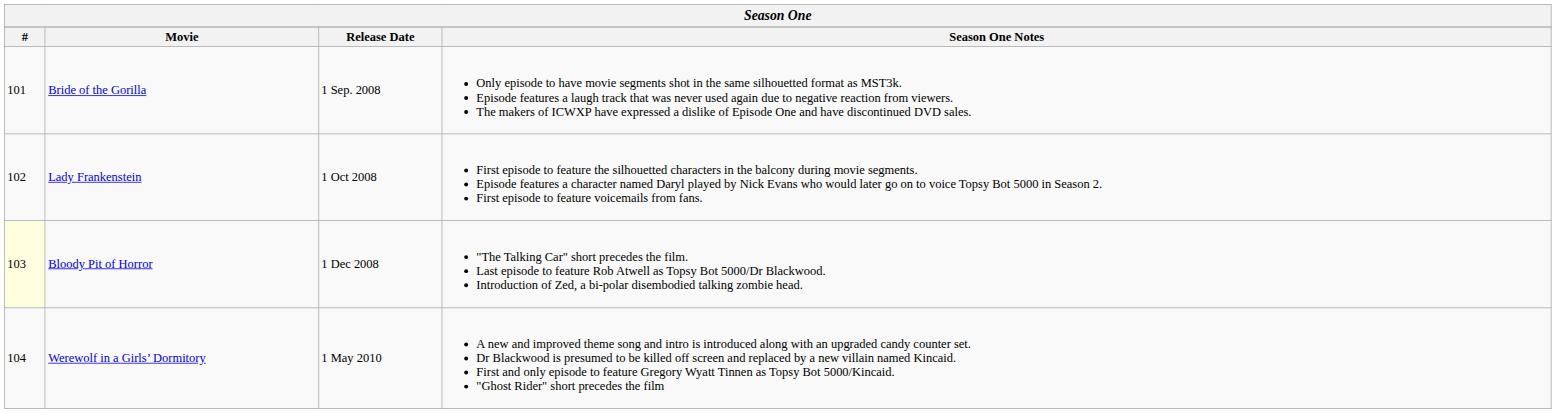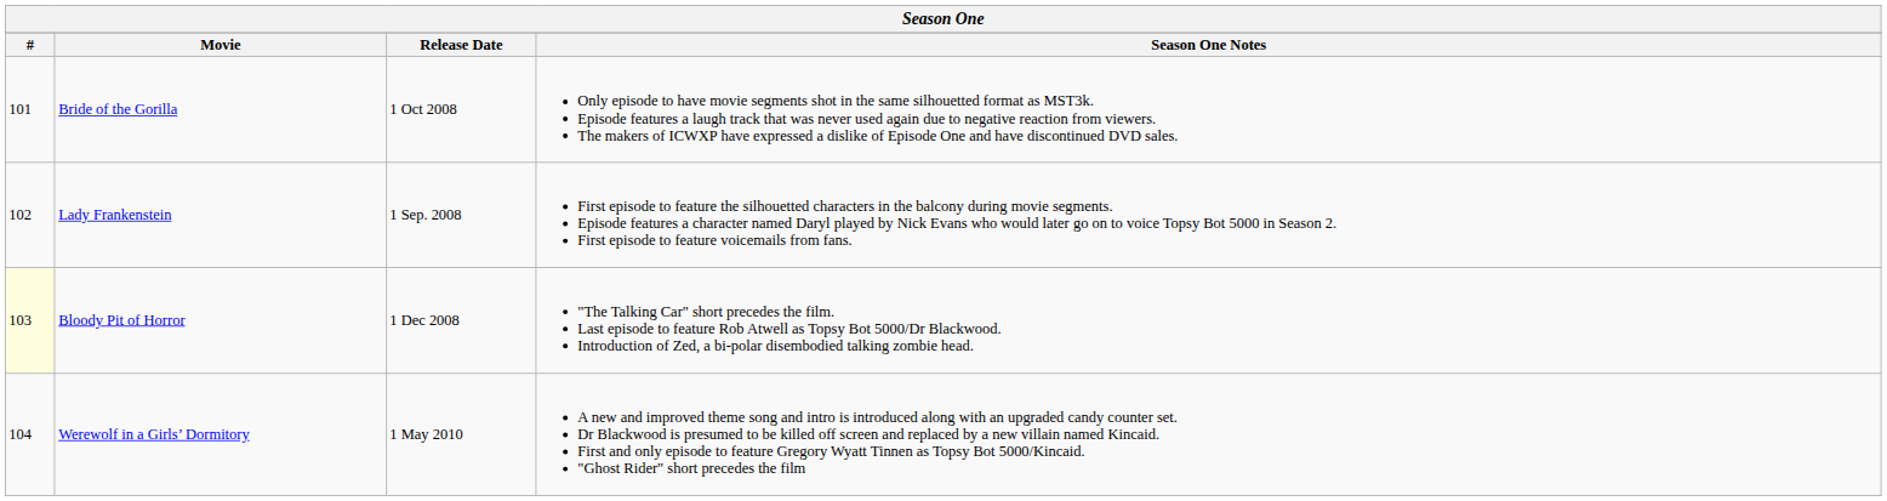Bride of the Gorilla | Release Date: 1 Sep. 2008 -> 1 Oct 2008
Lady Frankenstein | Release Date: 1 Oct 2008 -> 1 Sep. 2008
